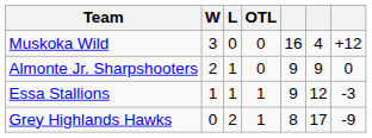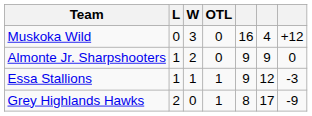columns swapped: W <-> L
